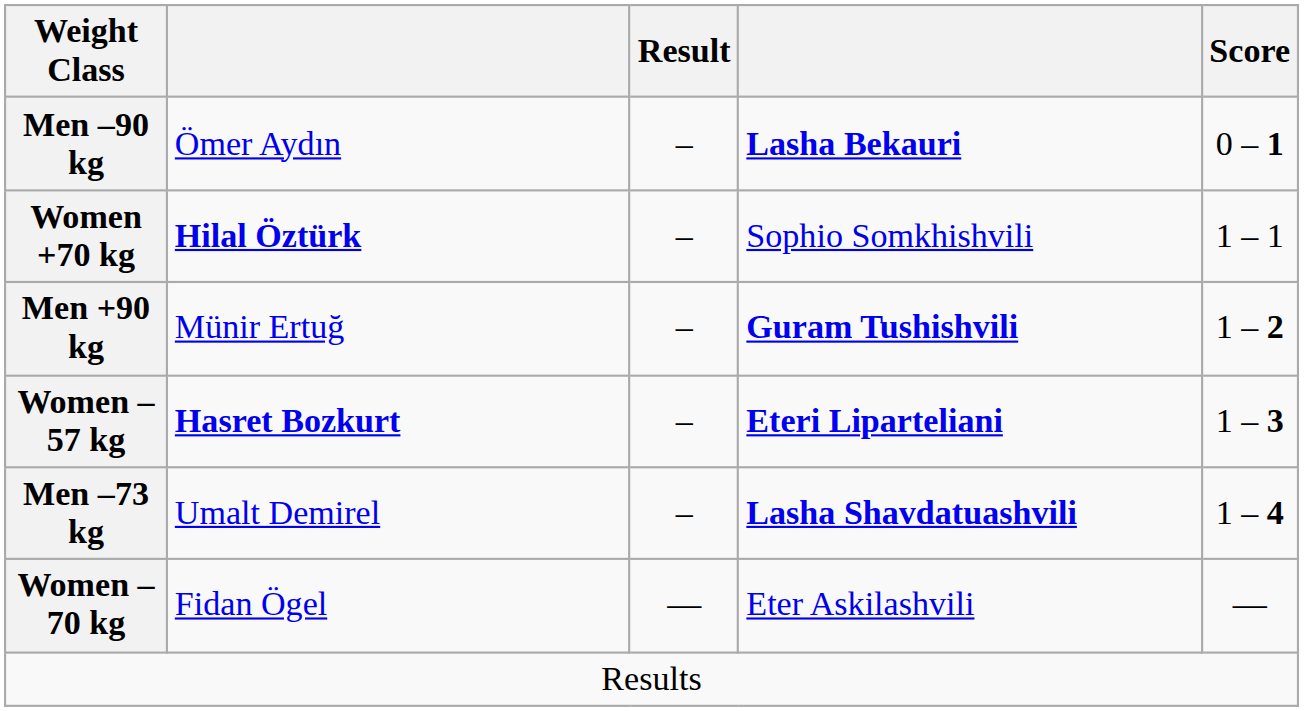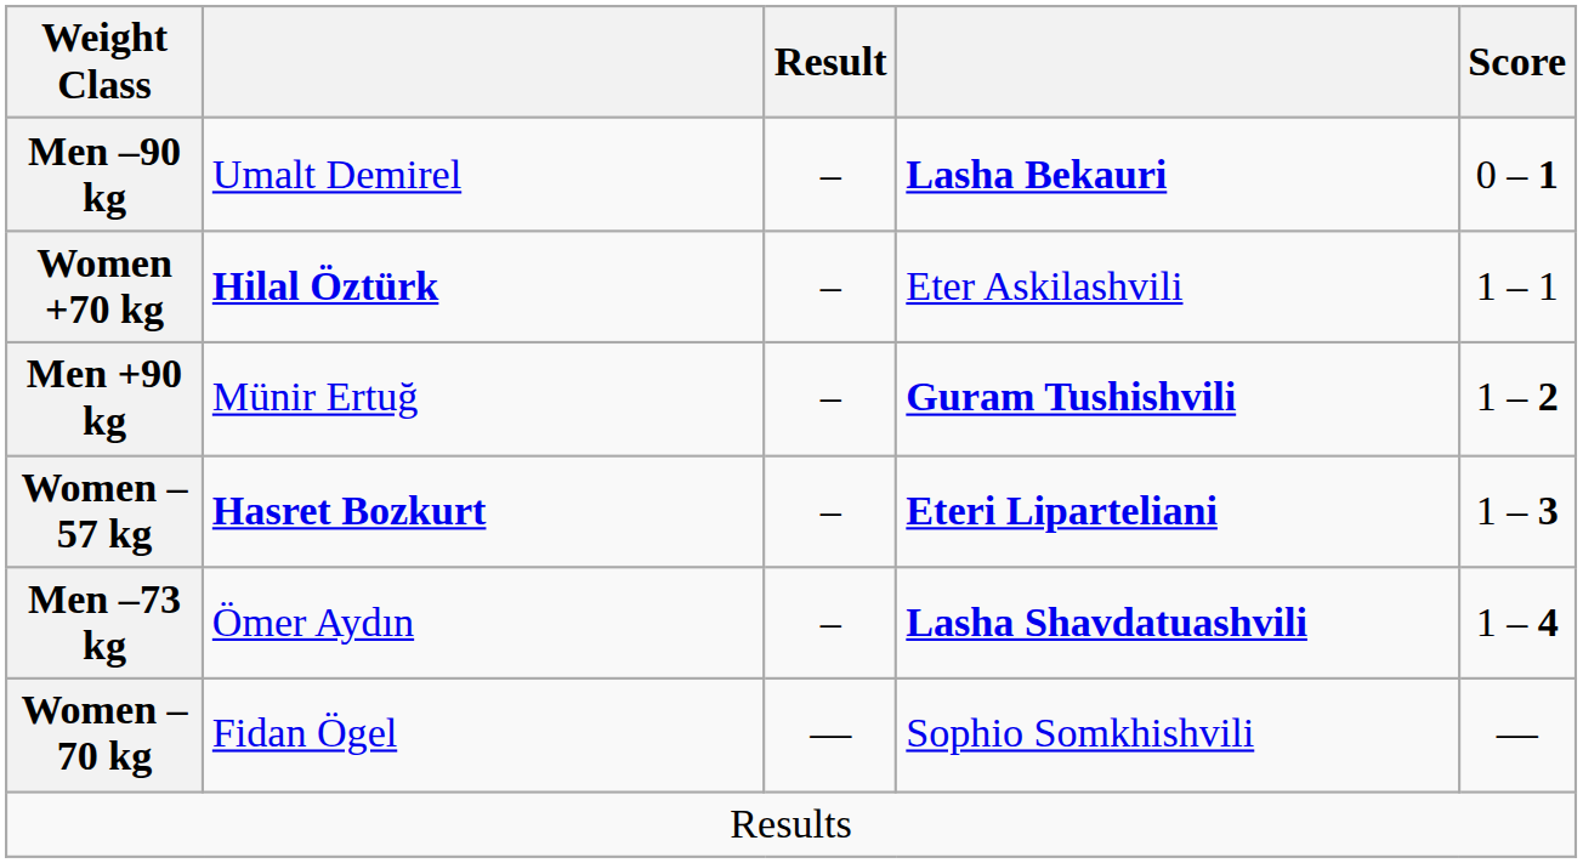Men –90 kg | column 2: Ömer Aydın -> Umalt Demirel
Women +70 kg | column 4: Sophio Somkhishvili -> Eter Askilashvili
Men –73 kg | column 2: Umalt Demirel -> Ömer Aydın
Women –70 kg | column 4: Eter Askilashvili -> Sophio Somkhishvili
